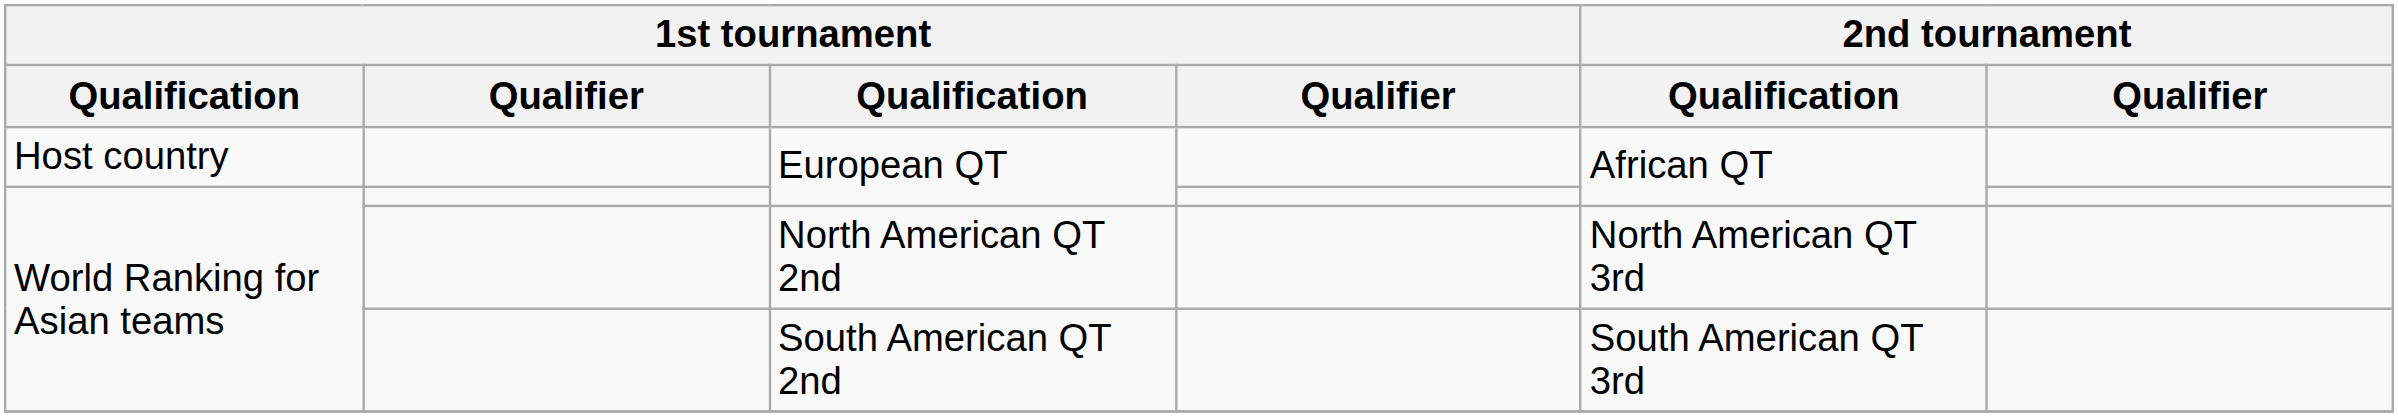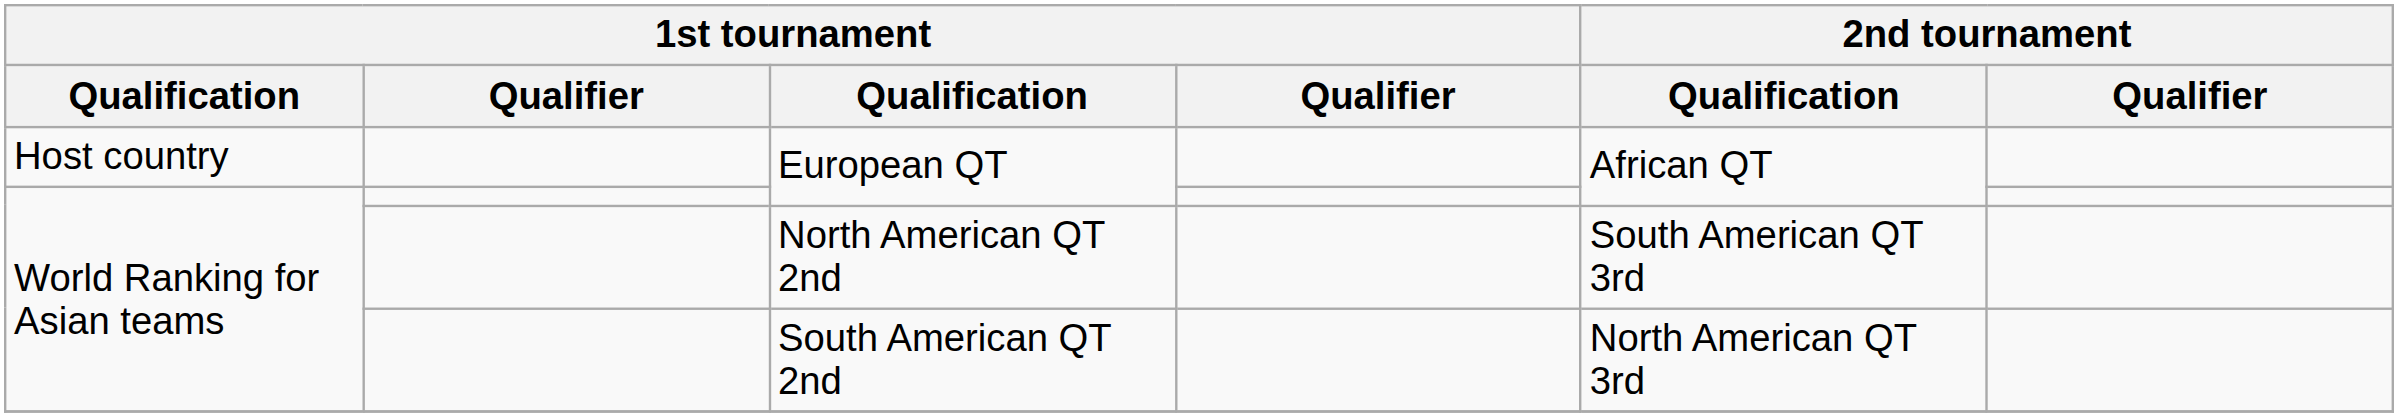North American QT 2nd | 2nd tournament / Qualification: North American QT 3rd -> South American QT 3rd
South American QT 2nd | 2nd tournament / Qualification: South American QT 3rd -> North American QT 3rd
